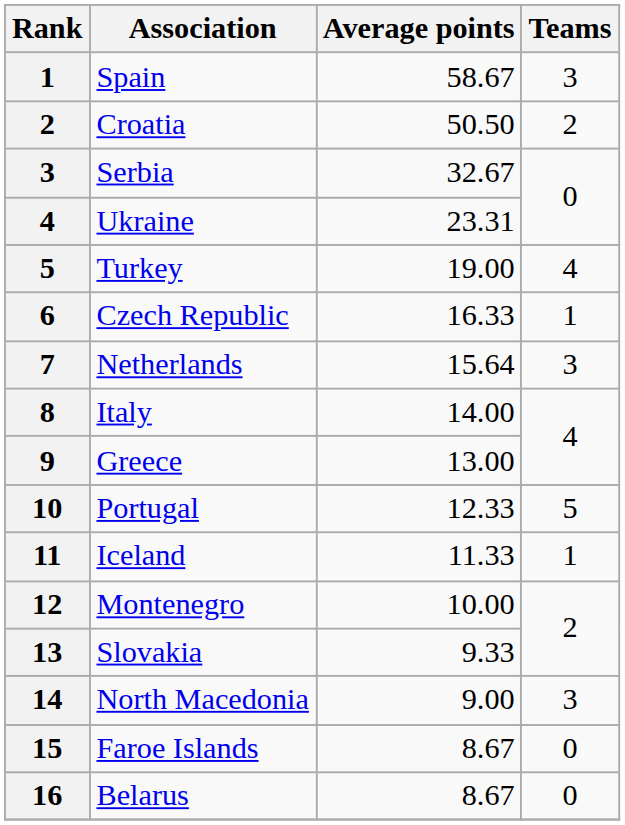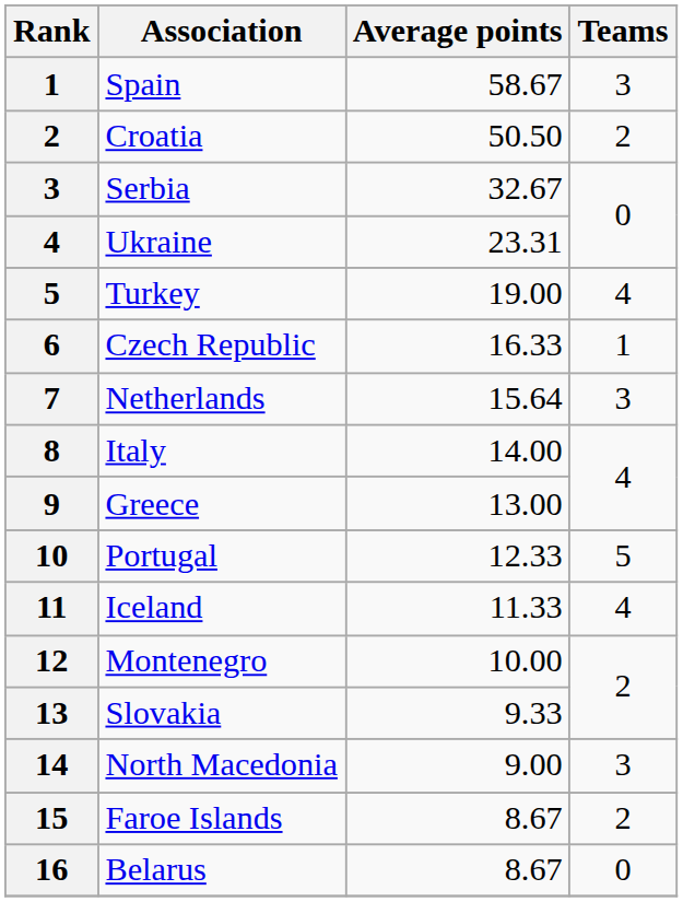Iceland | Teams: 1 -> 4
Faroe Islands | Teams: 0 -> 2
